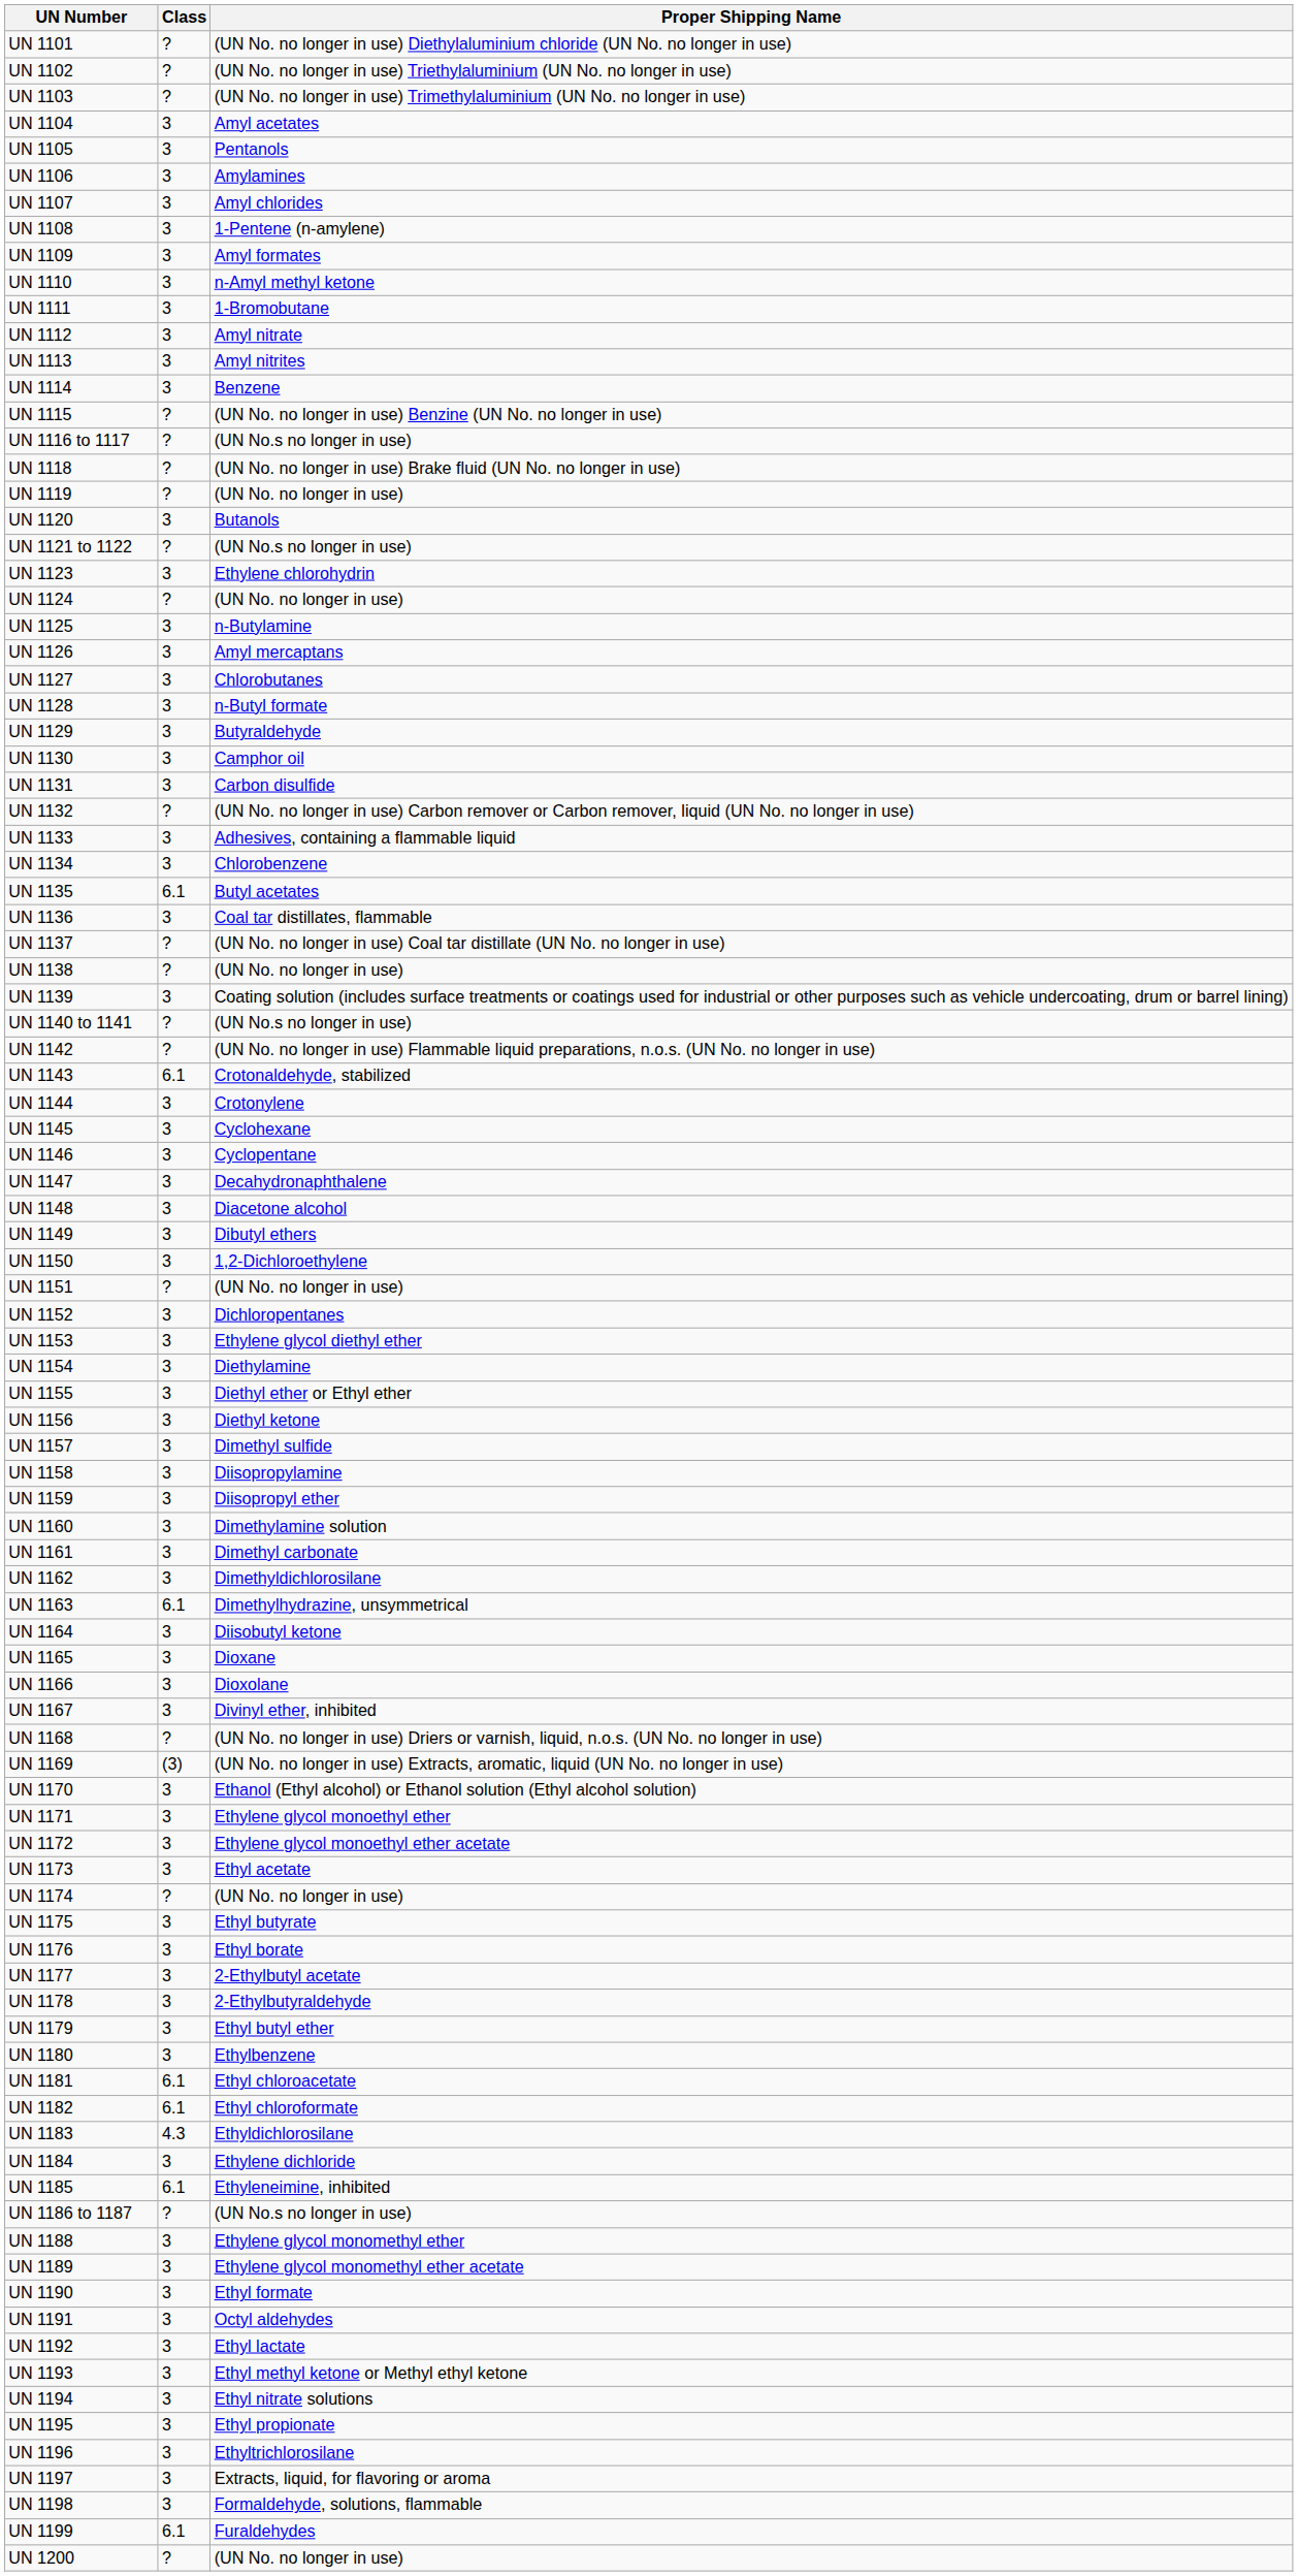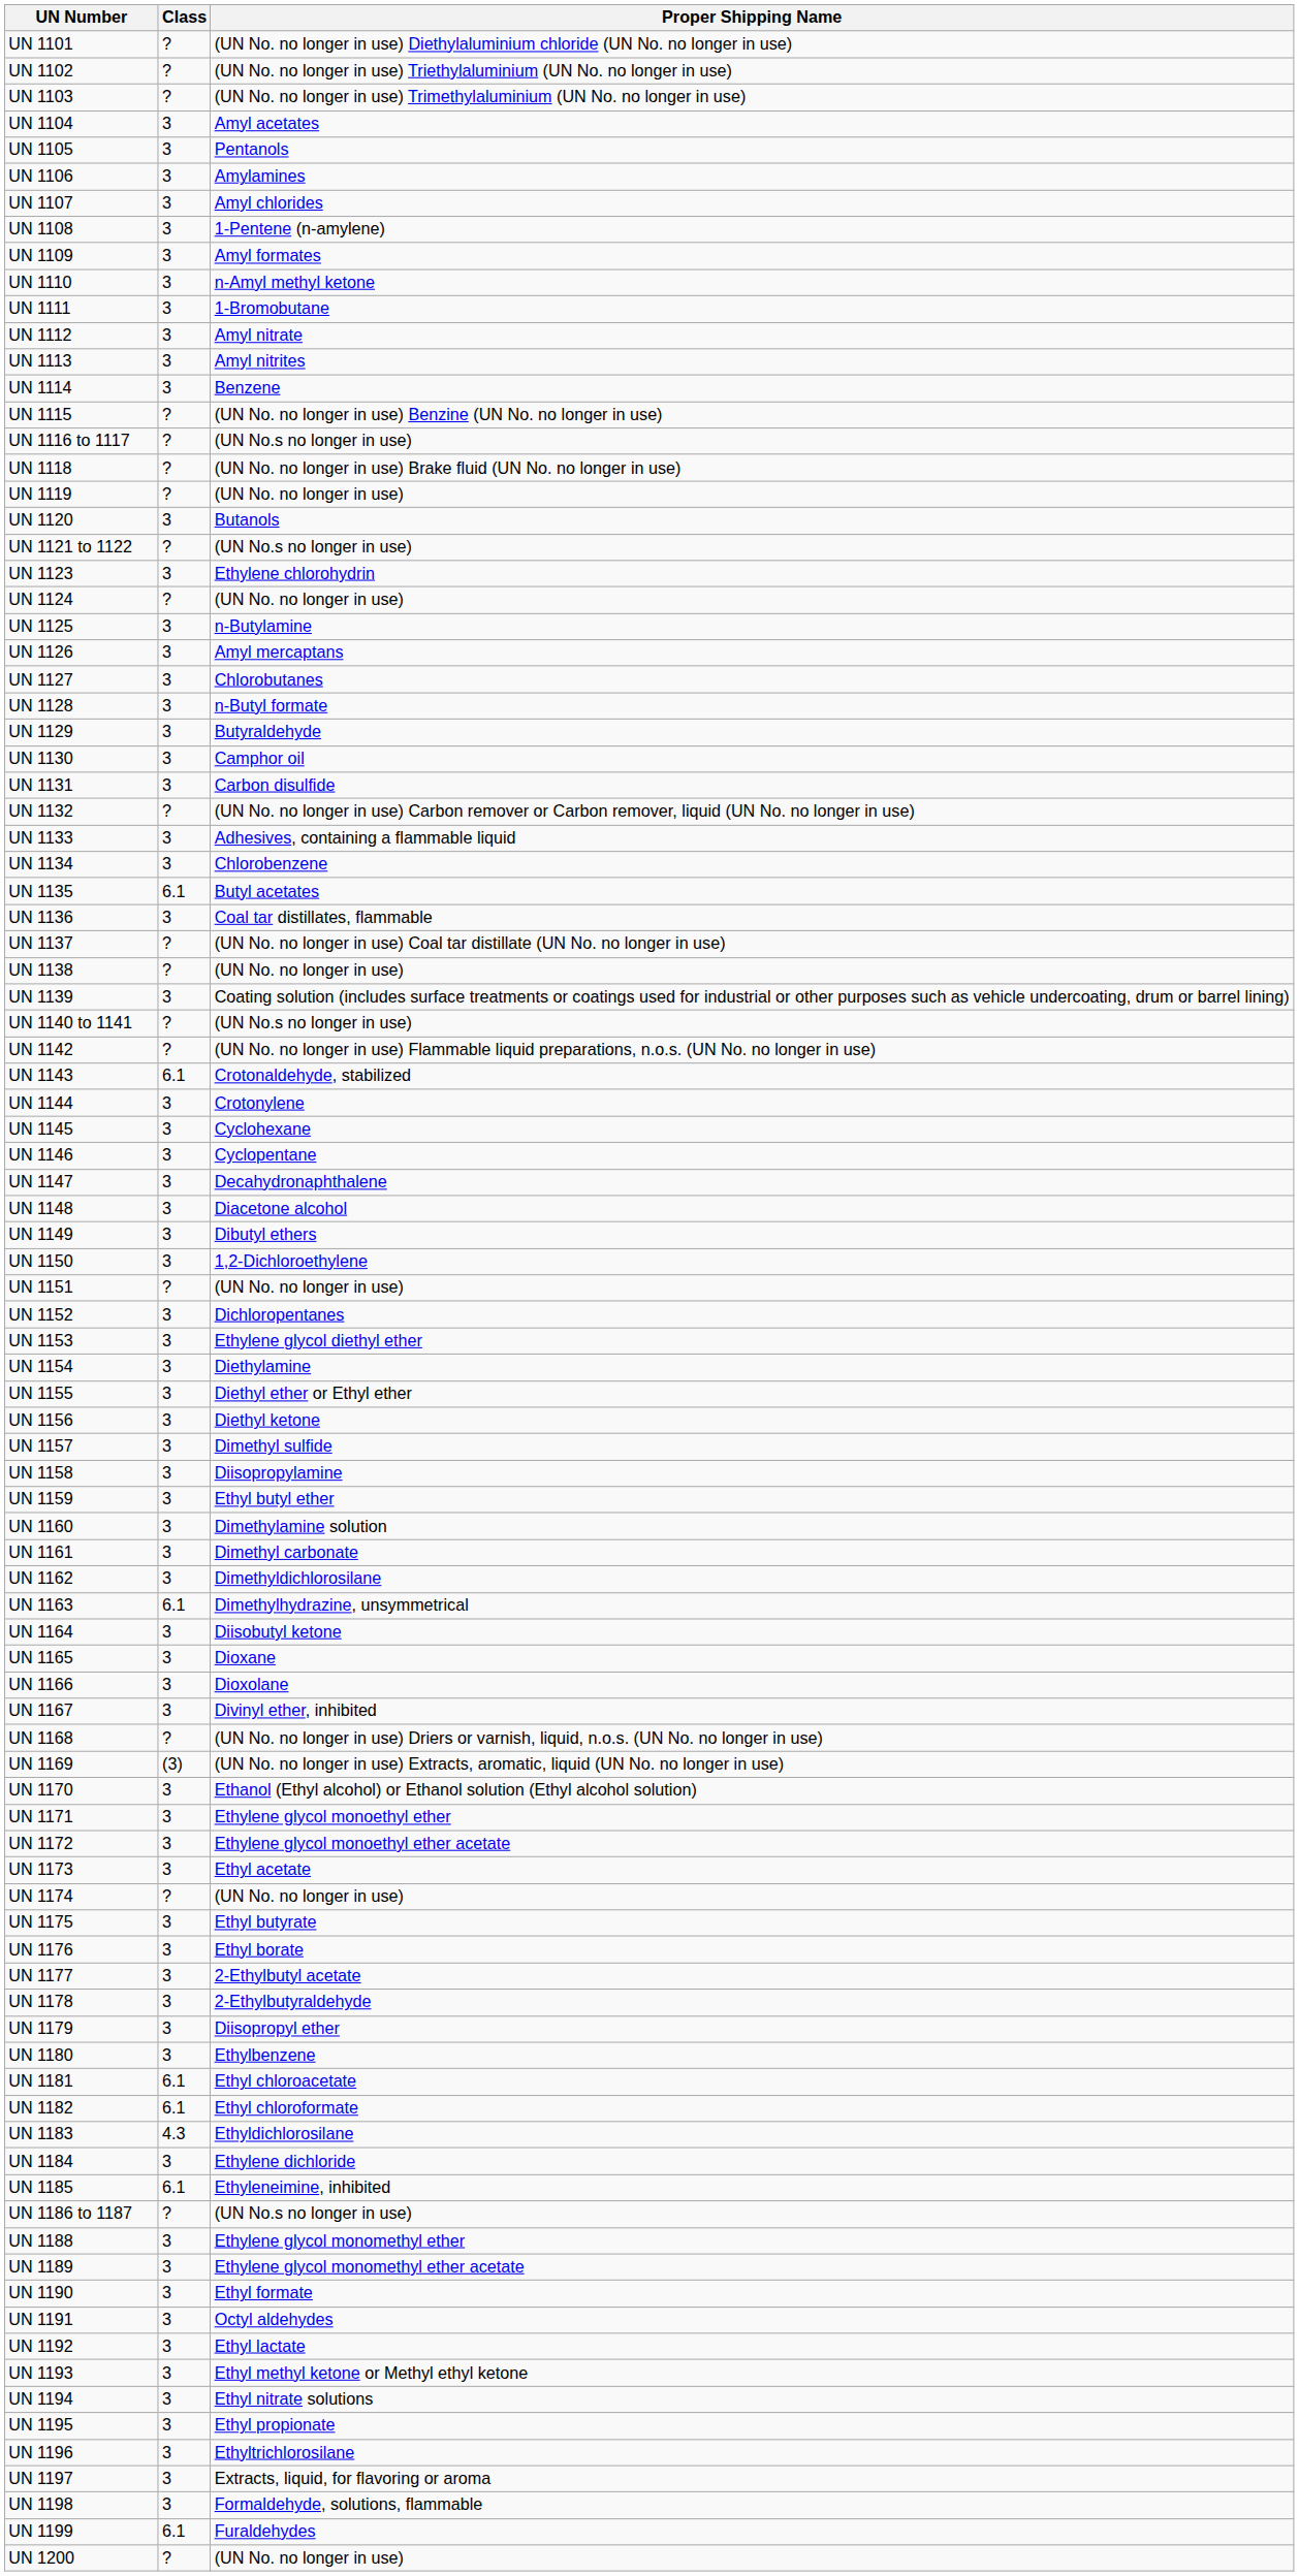UN 1159 | Proper Shipping Name: Diisopropyl ether -> Ethyl butyl ether
UN 1179 | Proper Shipping Name: Ethyl butyl ether -> Diisopropyl ether
